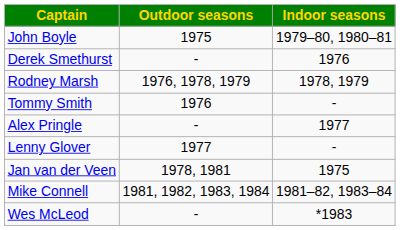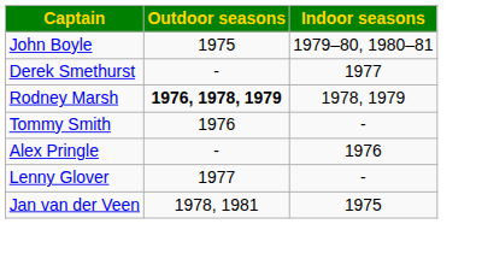Derek Smethurst | Indoor seasons: 1976 -> 1977
Rodney Marsh | Outdoor seasons: normal -> bold
Alex Pringle | Indoor seasons: 1977 -> 1976
- row: Mike Connell | 1981, 1982, 1983, 1984 | 1981–82, 1983–84
- row: Wes McLeod | - | *1983
